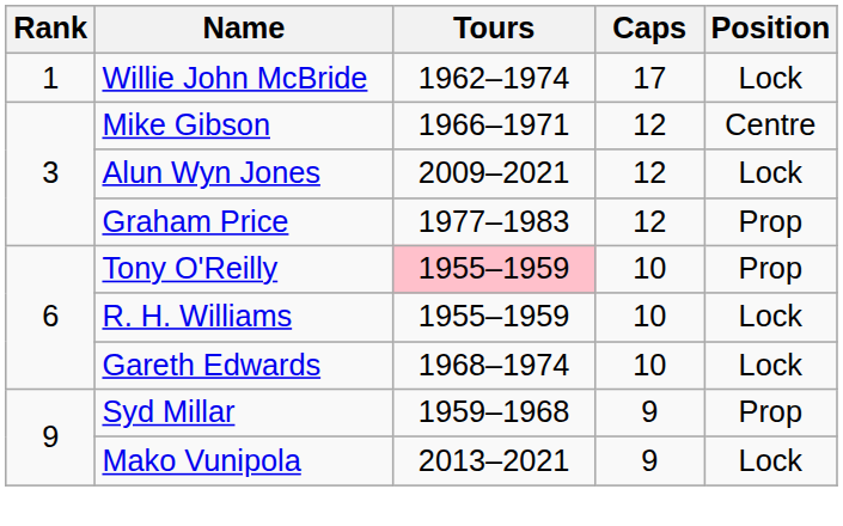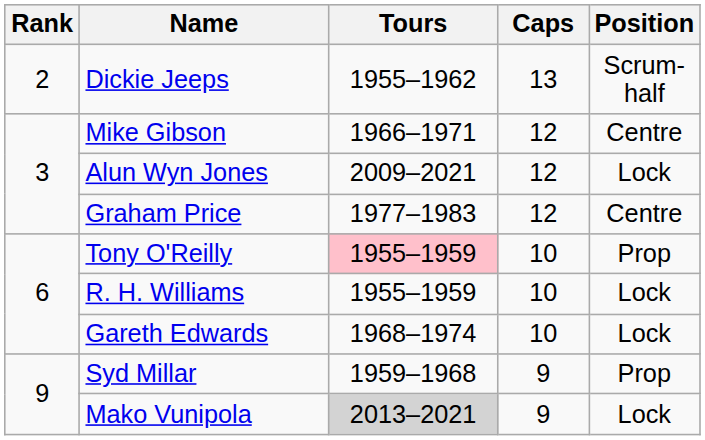- row: 1 | Willie John McBride | 1962–1974 | 17 | Lock
+ row: 2 | Dickie Jeeps | 1955–1962 | 13 | Scrum-half
Graham Price | Position: Prop -> Centre
Mako Vunipola | Tours: no background -> lightgrey background
